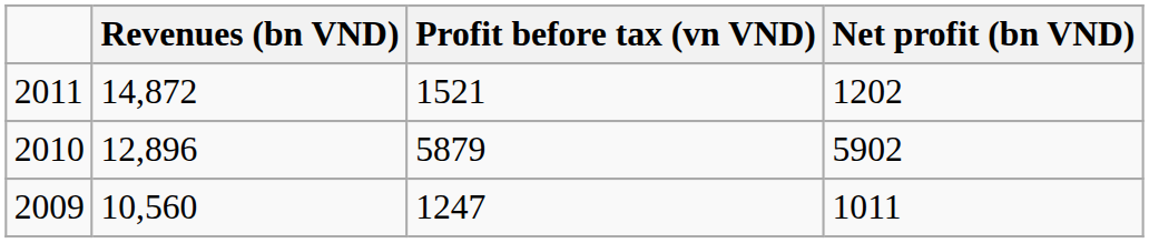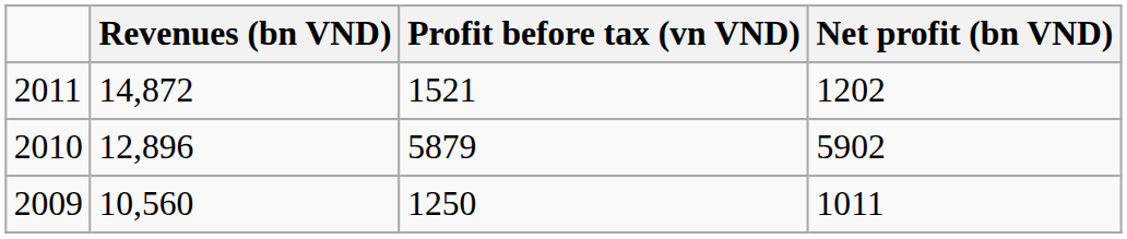2009 | Profit before tax (vn VND): 1247 -> 1250
